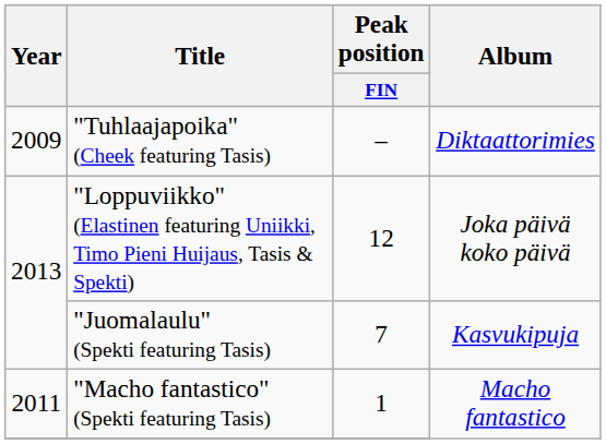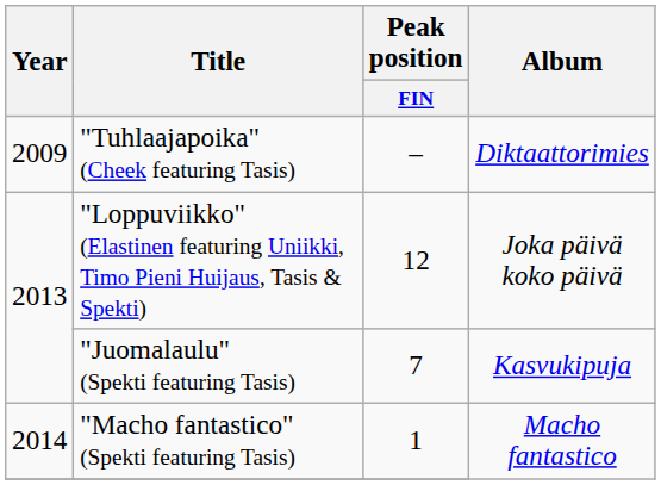"Macho fantastico" (Spekti featuring Tasis) | Year: 2011 -> 2014
